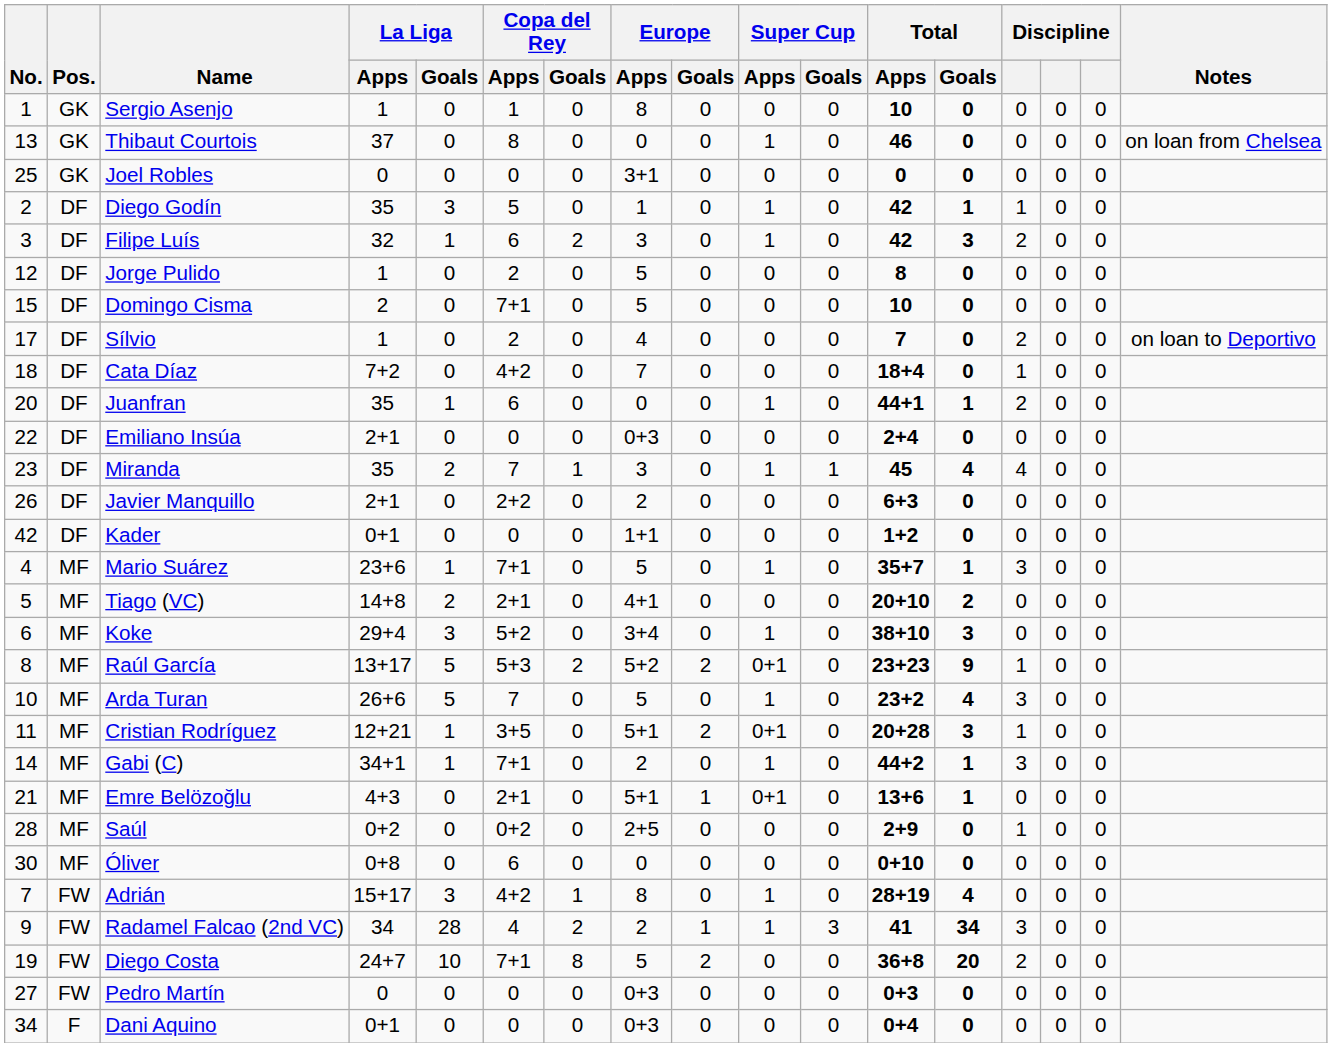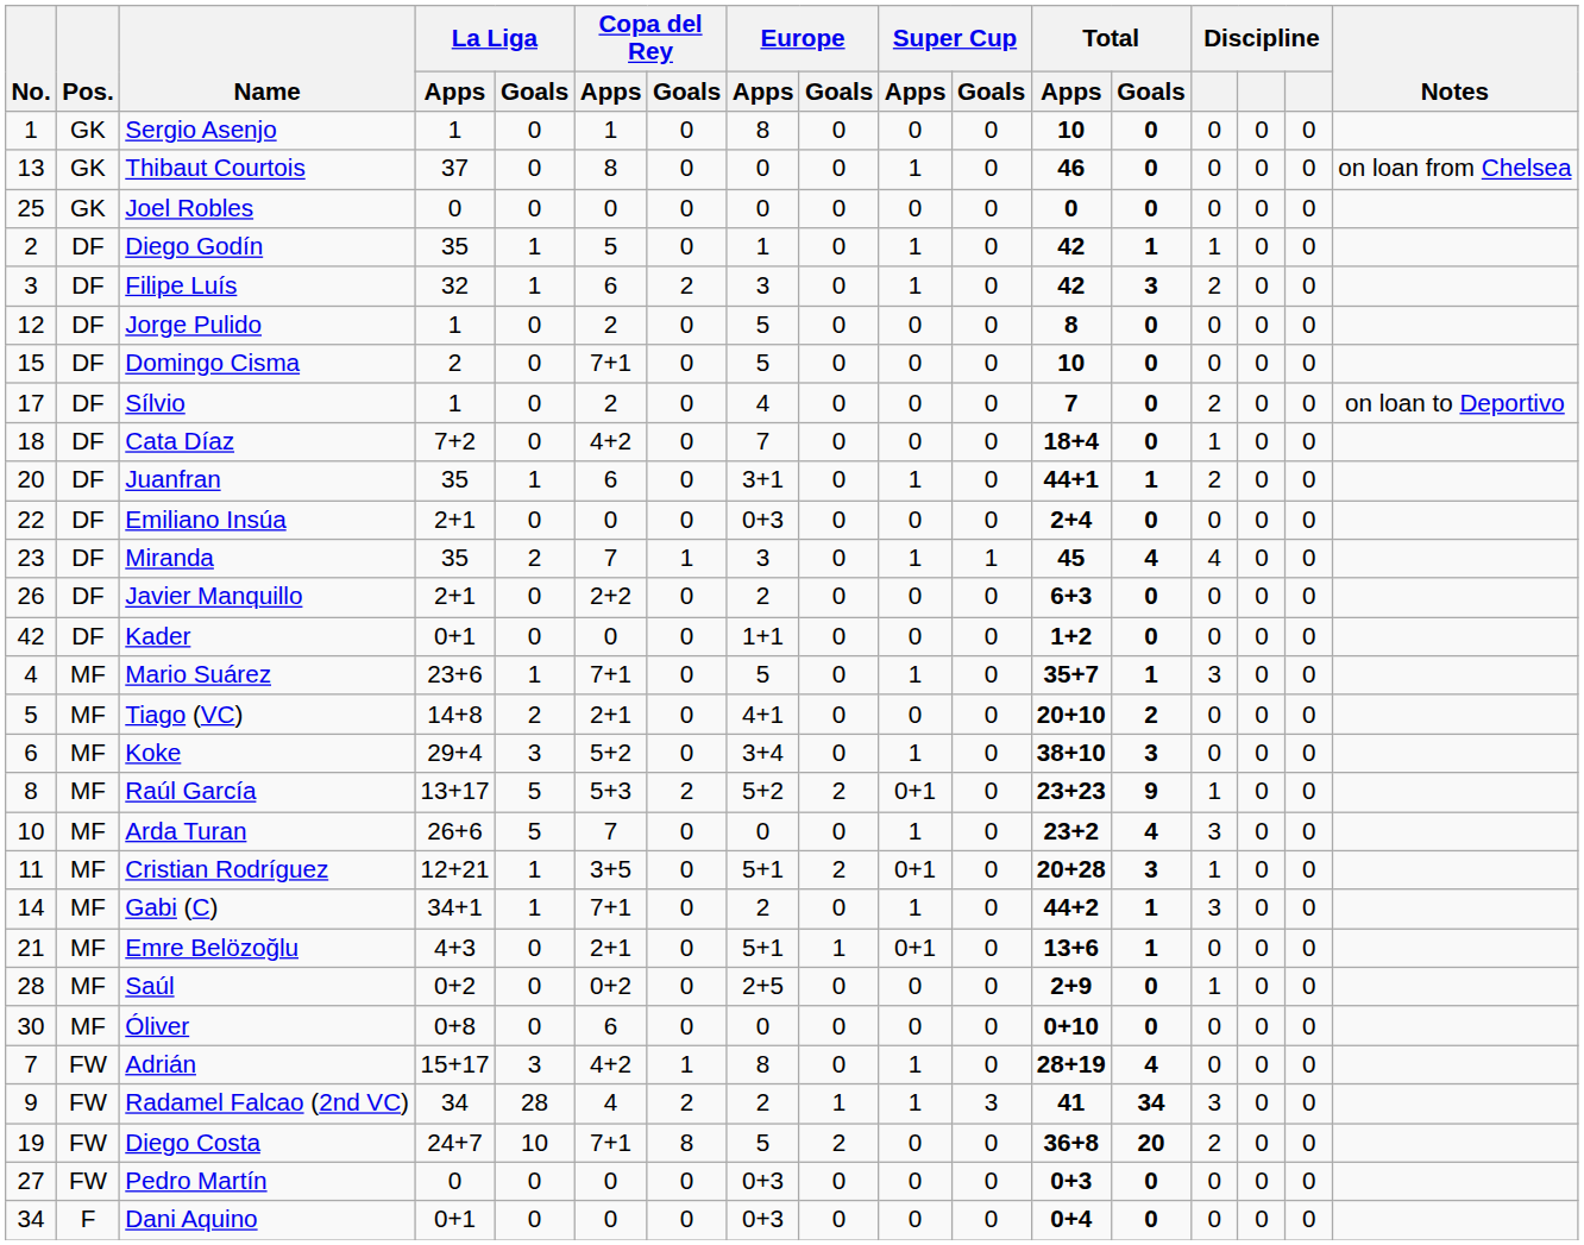Joel Robles | Europe / Apps: 3+1 -> 0
Diego Godín | La Liga / Goals: 3 -> 1
Juanfran | Europe / Apps: 0 -> 3+1
Arda Turan | Europe / Apps: 5 -> 0
